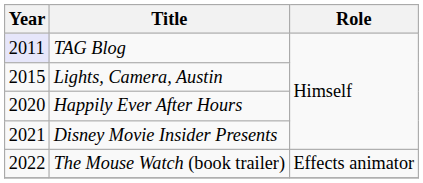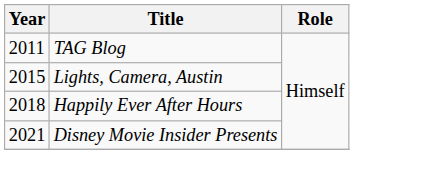TAG Blog | Year: lavender background -> no background
Happily Ever After Hours | Year: 2020 -> 2018
- row: 2022 | The Mouse Watch (book trailer) | Effects animator
